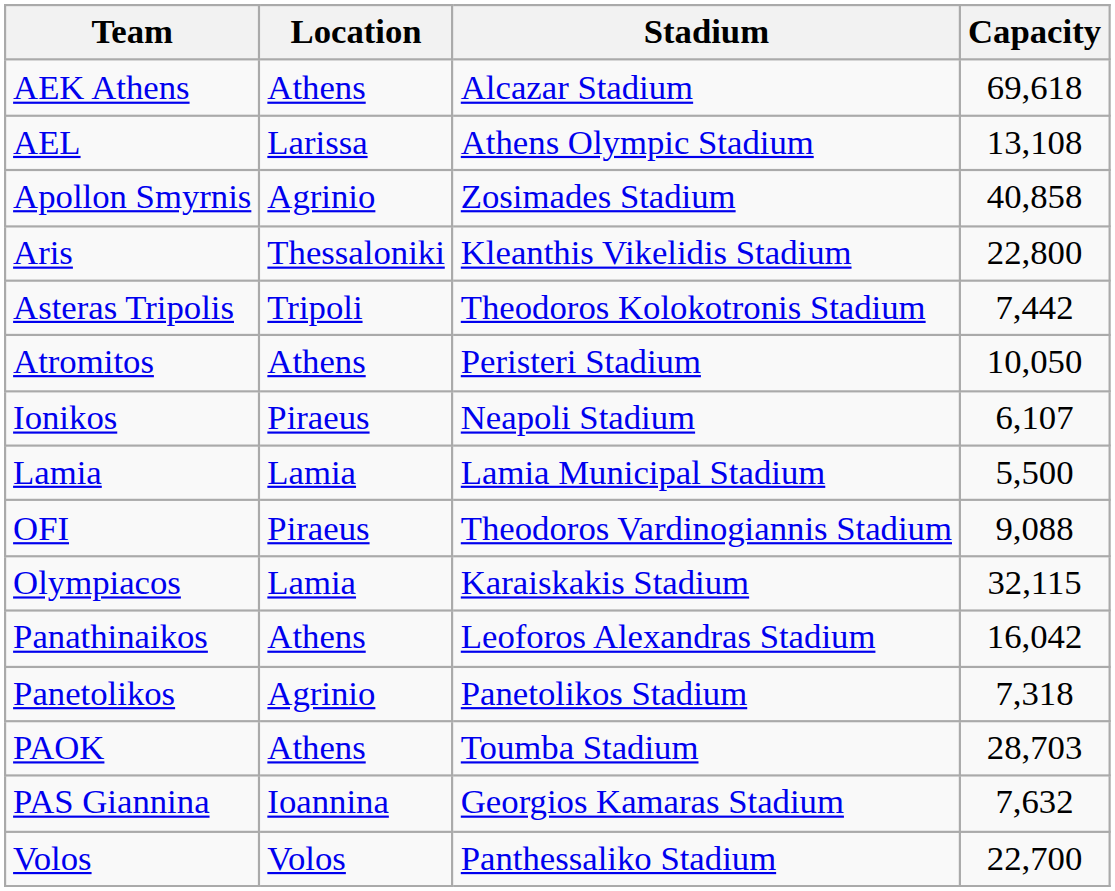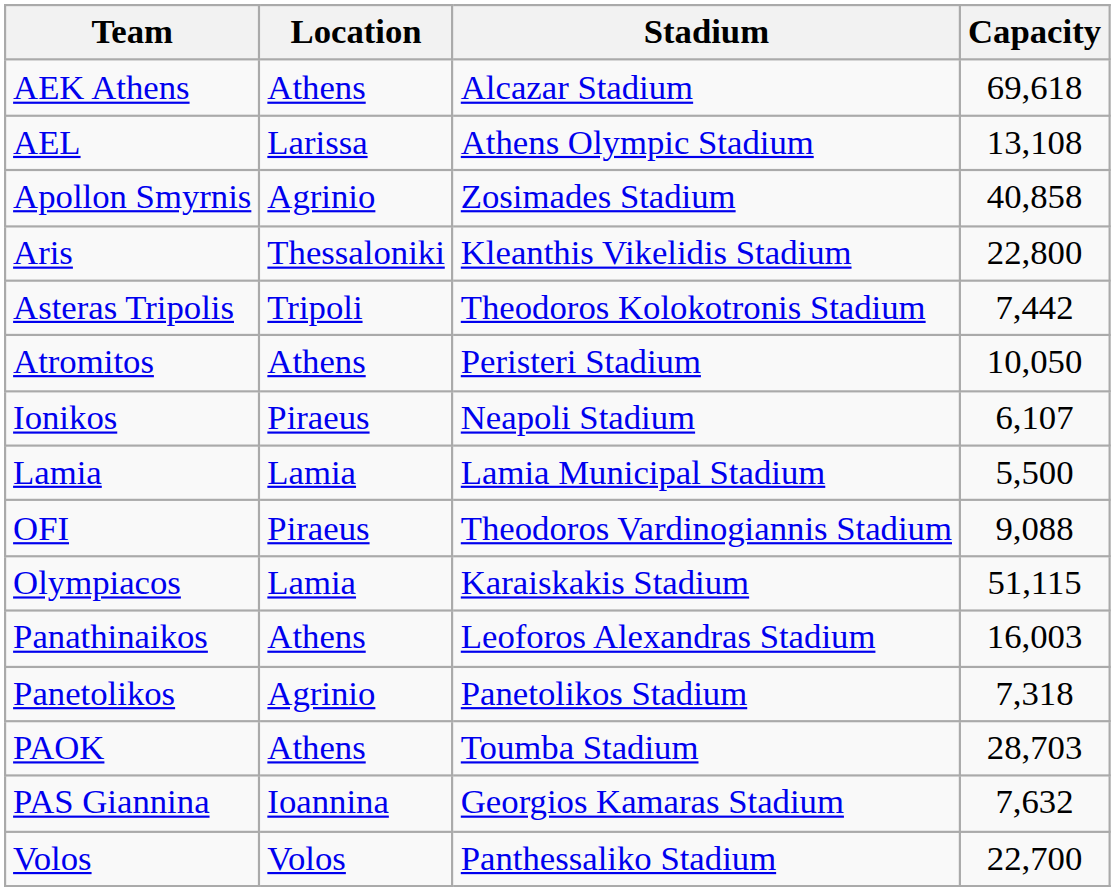Olympiacos | Capacity: 32,115 -> 51,115
Panathinaikos | Capacity: 16,042 -> 16,003
